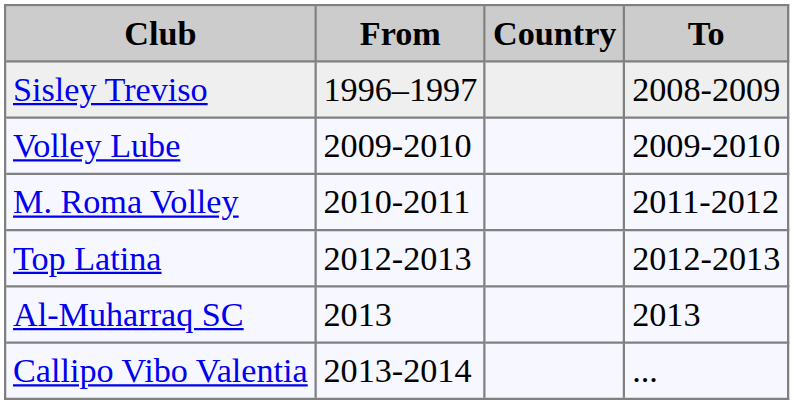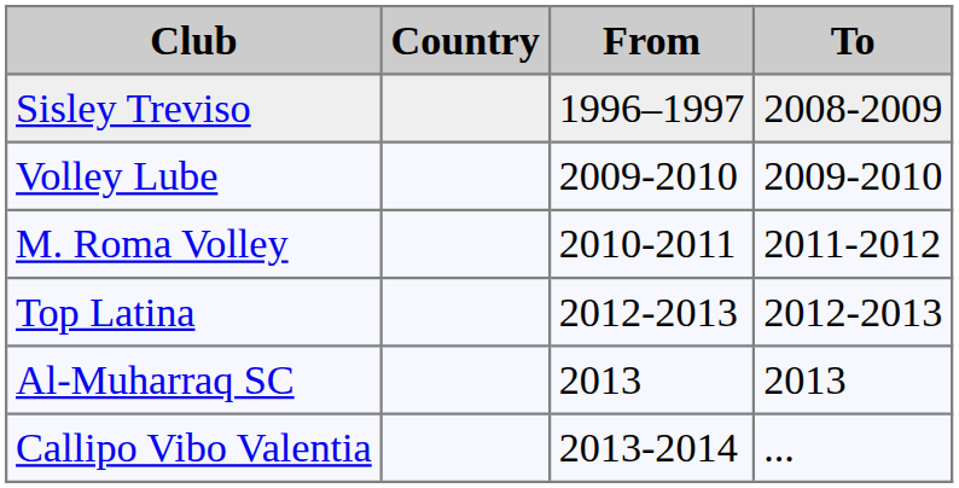columns swapped: Country <-> From
